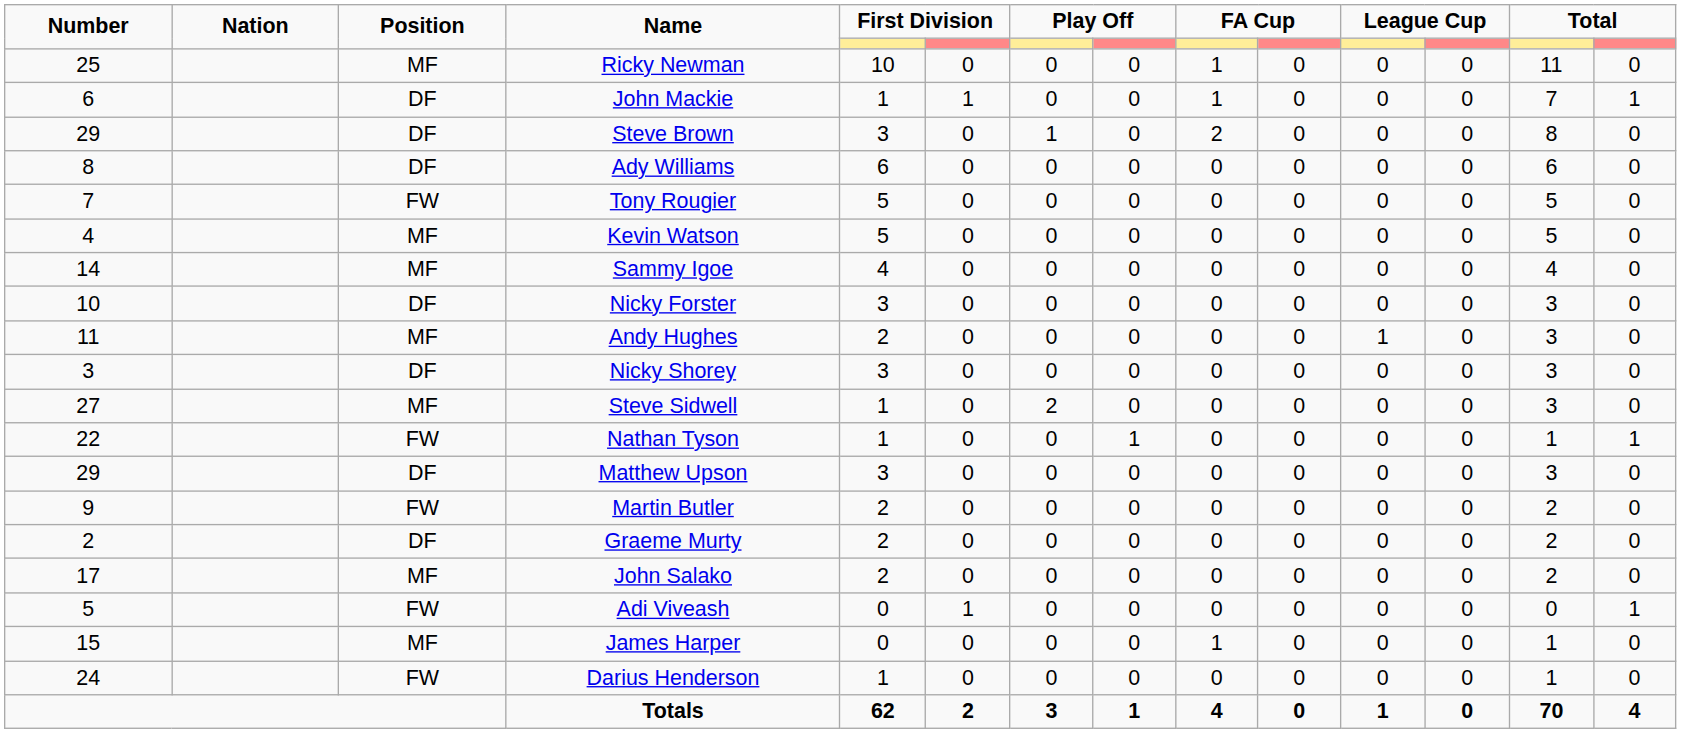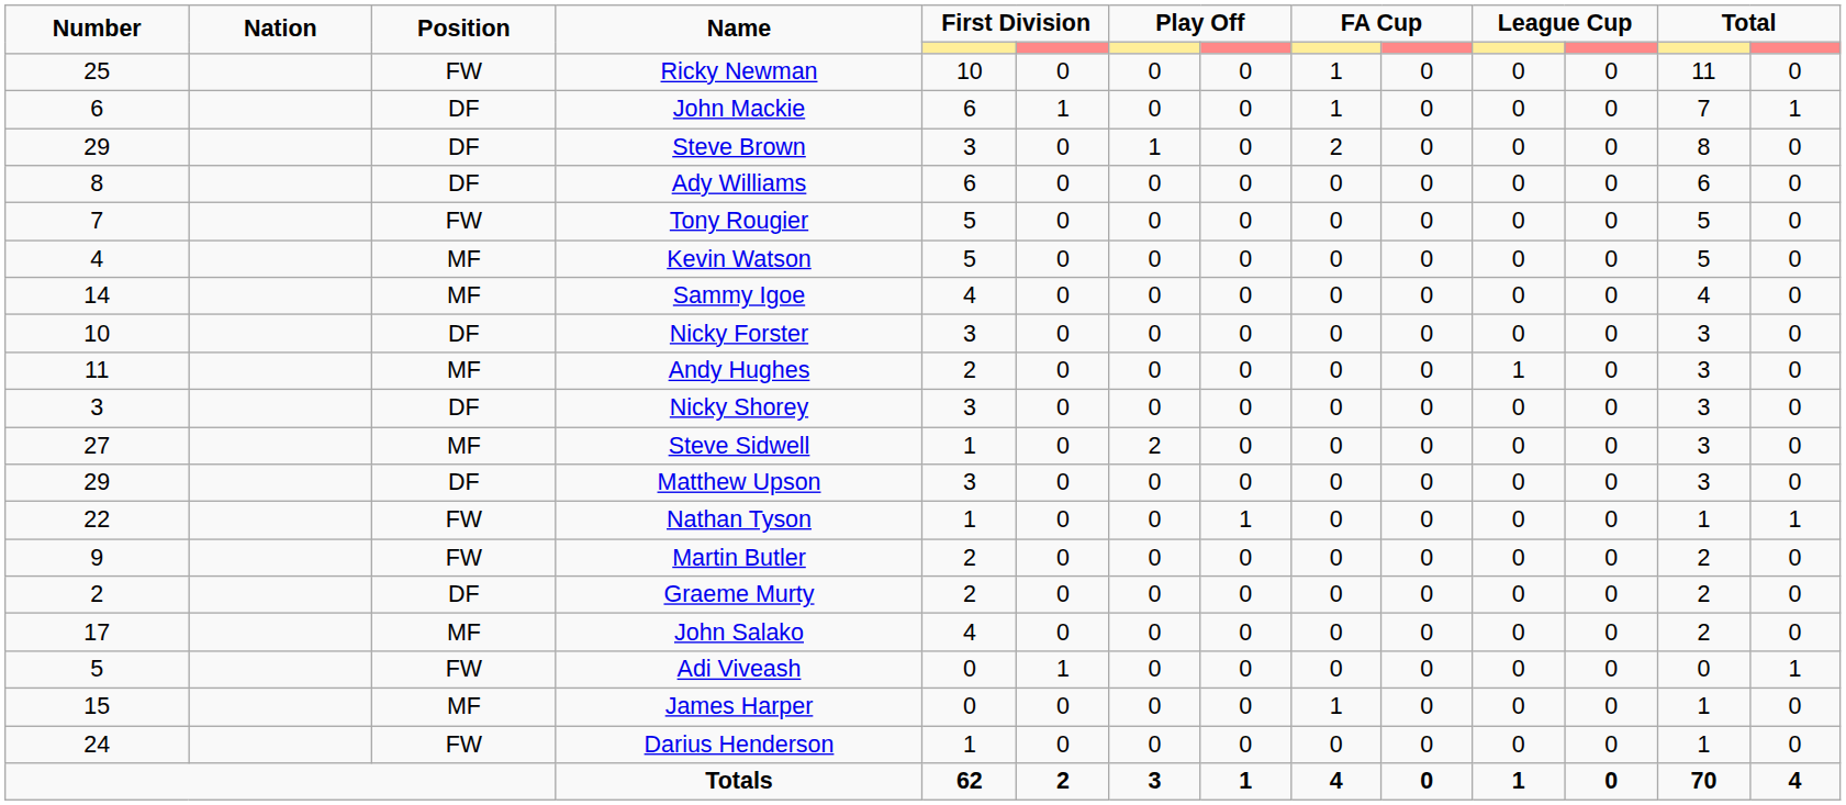Ricky Newman | Position: MF -> FW
John Mackie | column 5: 1 -> 6
rows swapped: Matthew Upson <-> Nathan Tyson
John Salako | column 5: 2 -> 4
